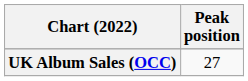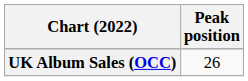UK Album Sales (OCC) | Peak position: 27 -> 26
